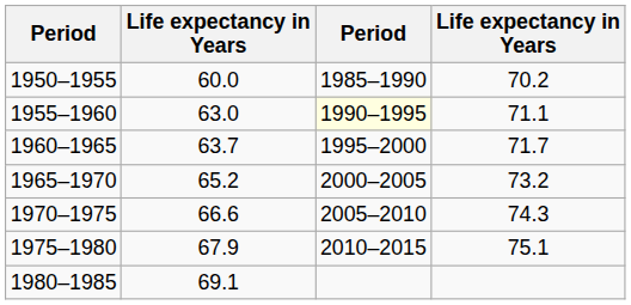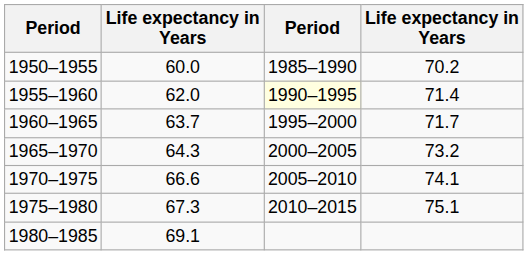1955–1960 | column 2: 63.0 -> 62.0
1955–1960 | column 4: 71.1 -> 71.4
1965–1970 | column 2: 65.2 -> 64.3
1970–1975 | column 4: 74.3 -> 74.1
1975–1980 | column 2: 67.9 -> 67.3
